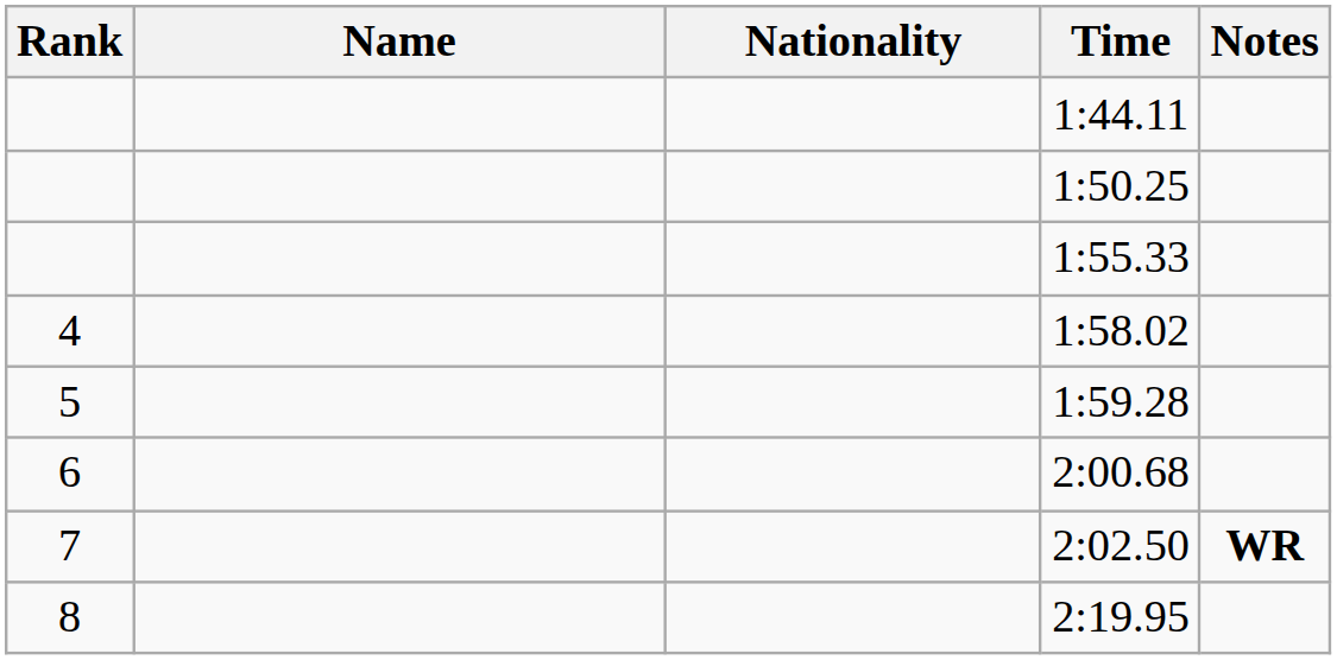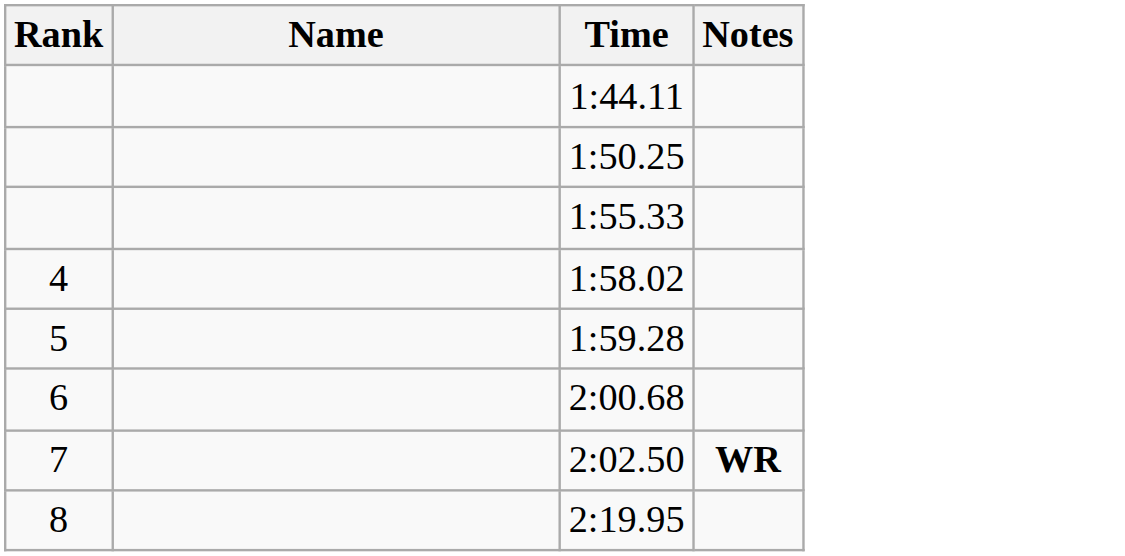- column: Nationality
